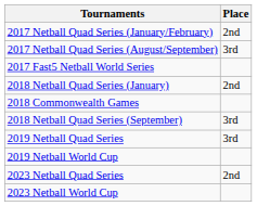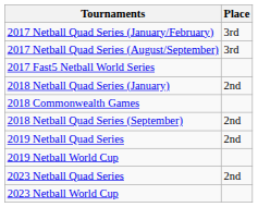2017 Netball Quad Series (January/February) | Place: 2nd -> 3rd
2018 Netball Quad Series (September) | Place: 3rd -> 2nd
2019 Netball Quad Series | Place: 3rd -> 2nd
